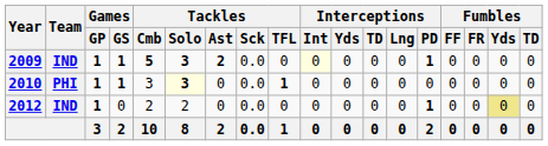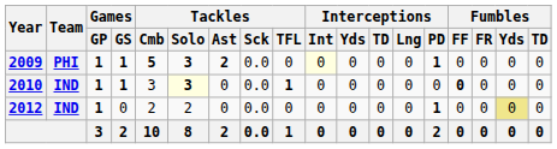2009 | Team: IND -> PHI
2010 | Team: PHI -> IND
2010 | Fumbles / FF: normal -> bold
